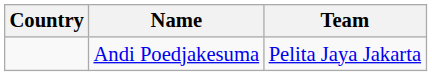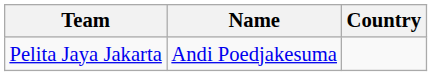columns swapped: Country <-> Team
